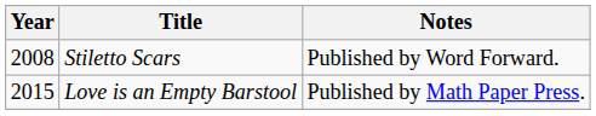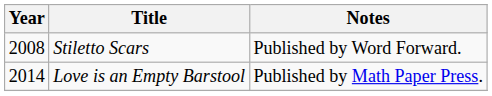Love is an Empty Barstool | Year: 2015 -> 2014
